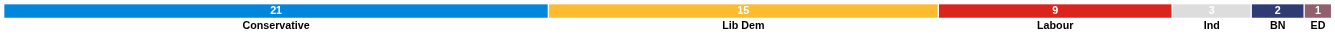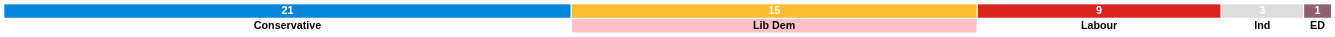- column: 2 | BN
Conservative | 15: no background -> pink background
